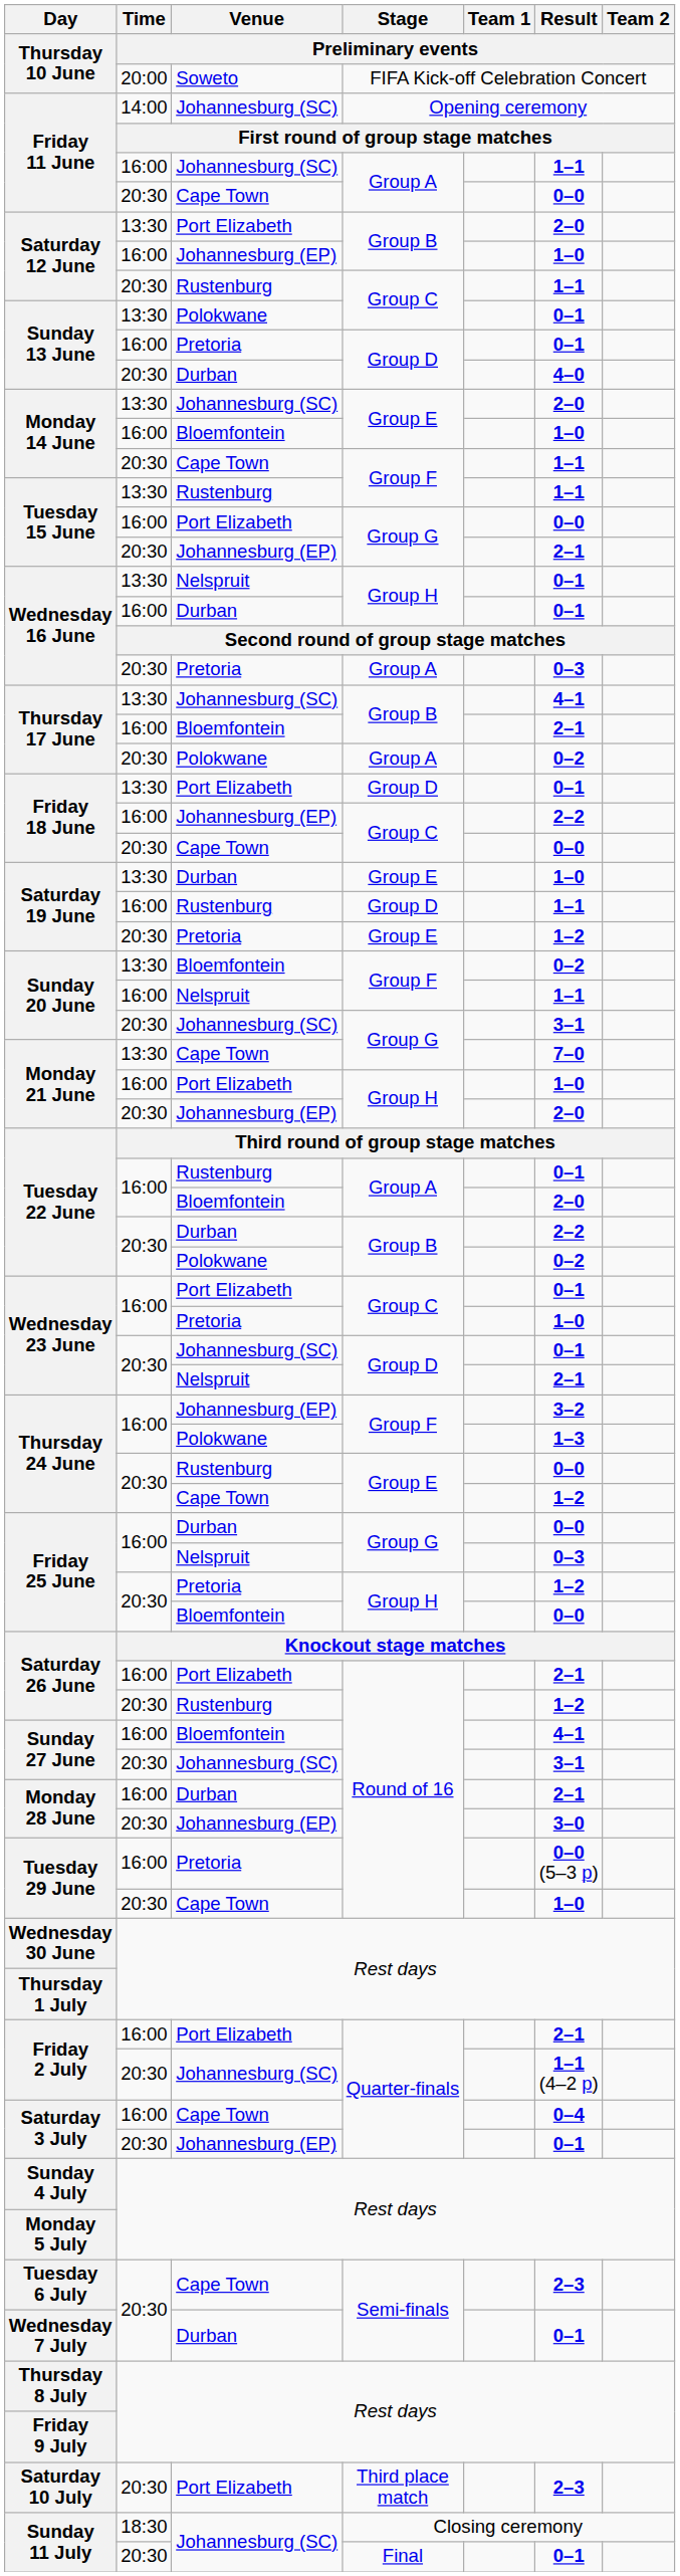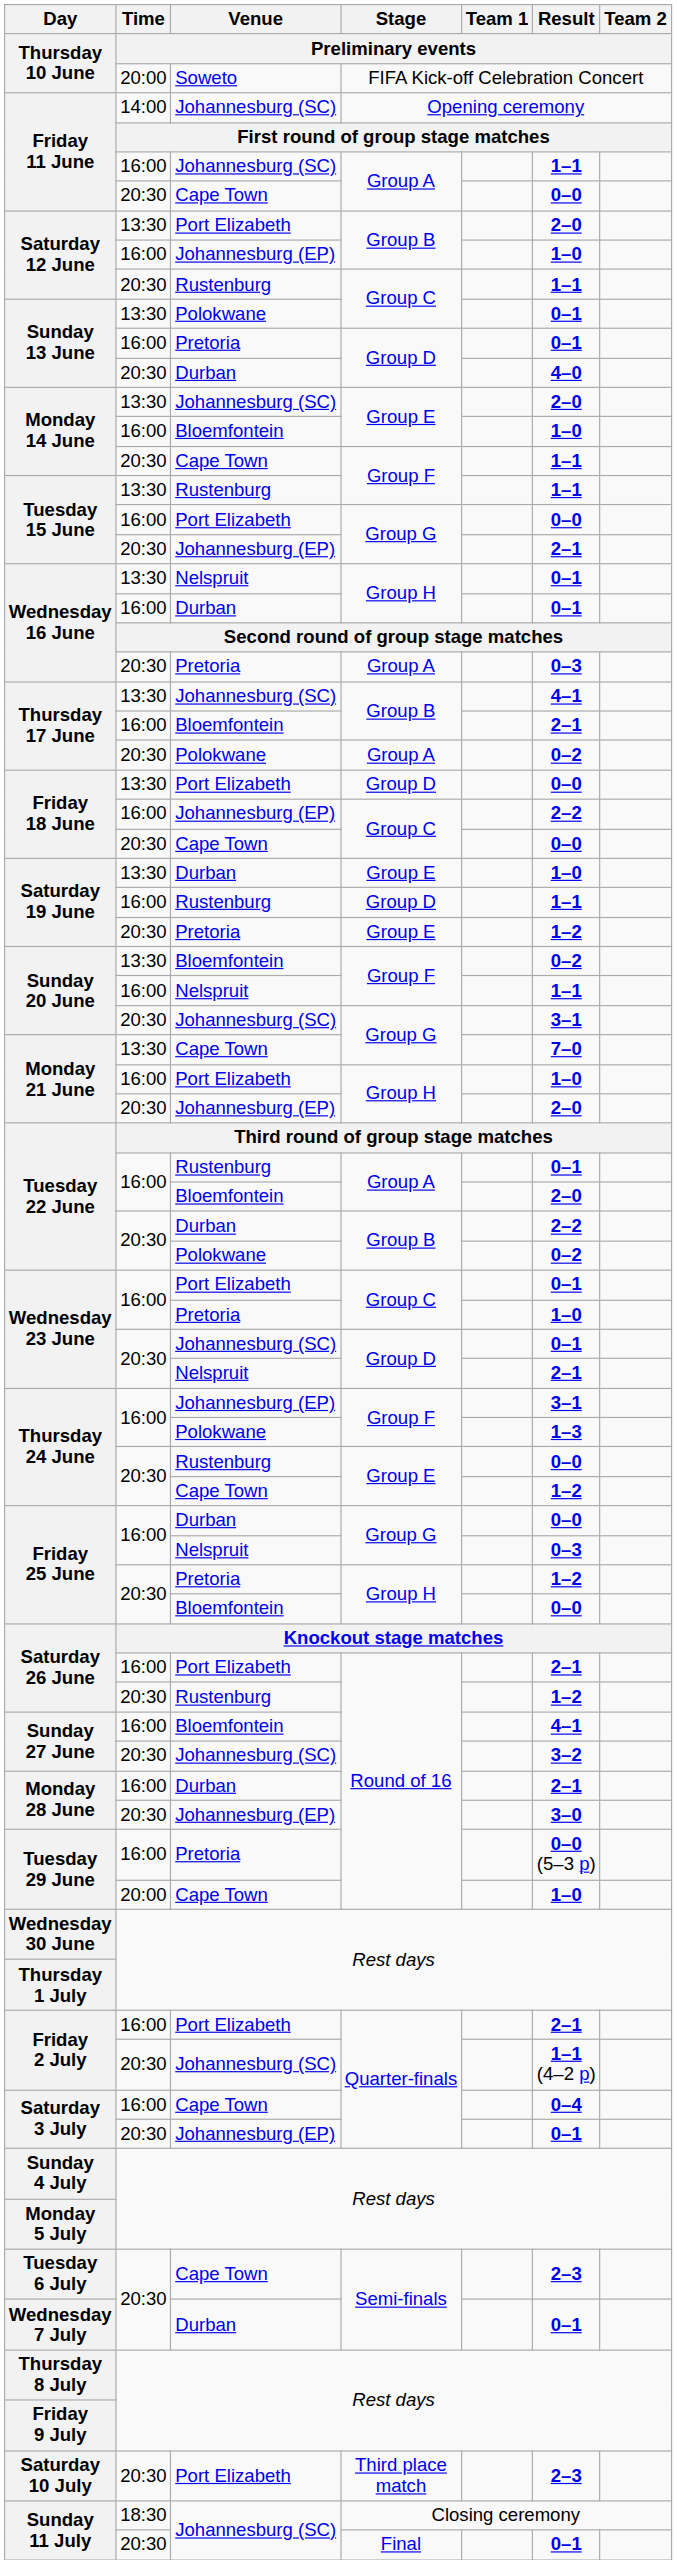Friday 18 June / Port Elizabeth | Result / Preliminary events: 0–1 -> 0–0
Thursday 24 June / Johannesburg (EP) | Result / Preliminary events: 3–2 -> 3–1
Sunday 27 June / Johannesburg (SC) | Result / Preliminary events: 3–1 -> 3–2
Tuesday 29 June / Cape Town | Time / Preliminary events: 20:30 -> 20:00
